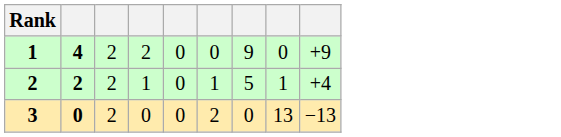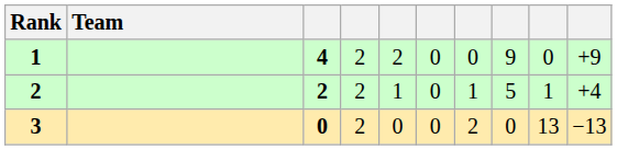+ column: Team
